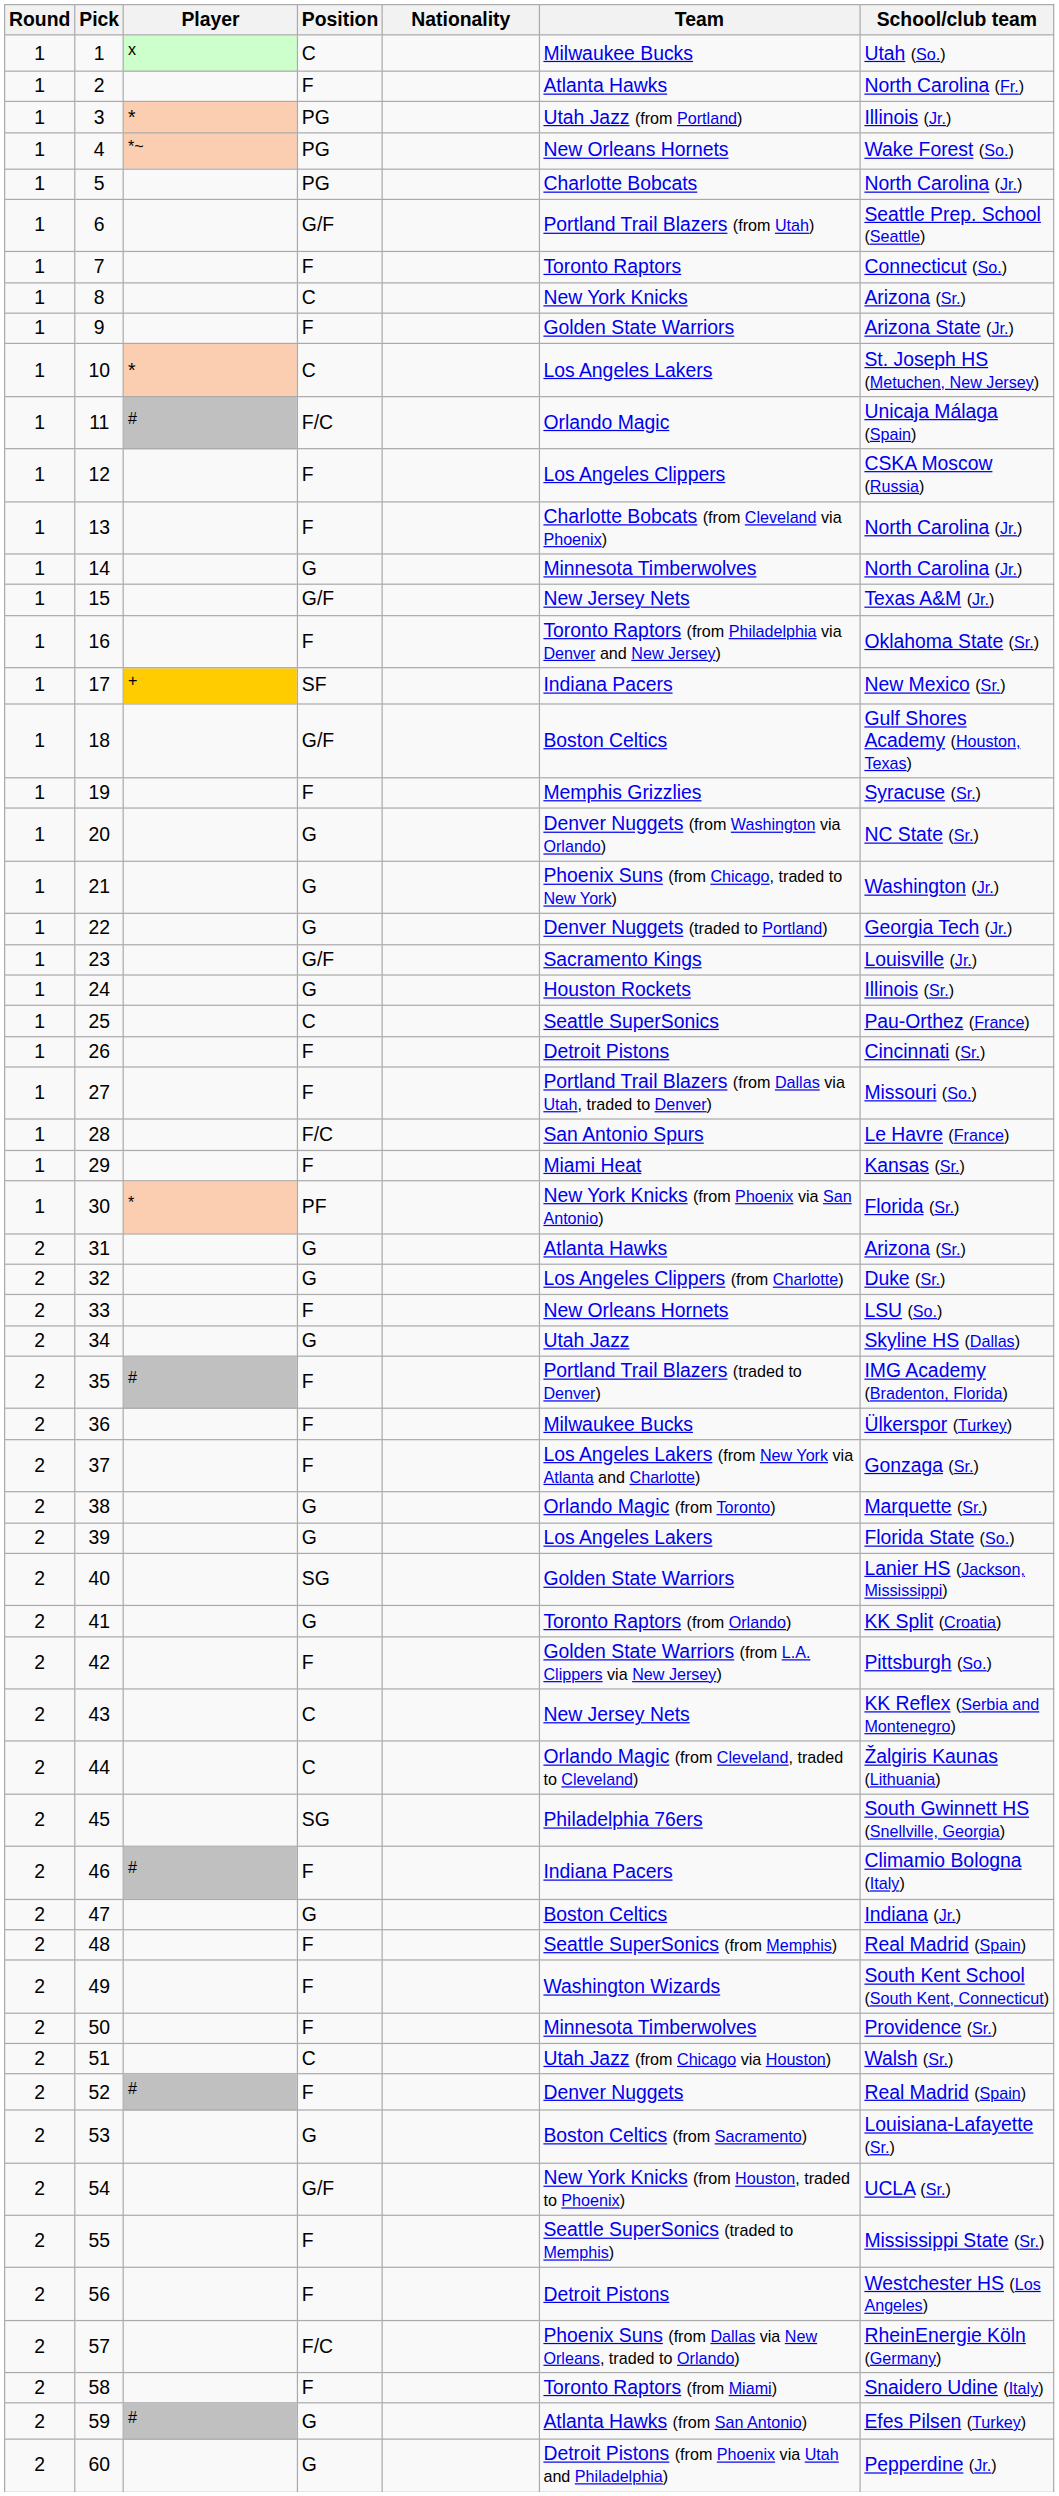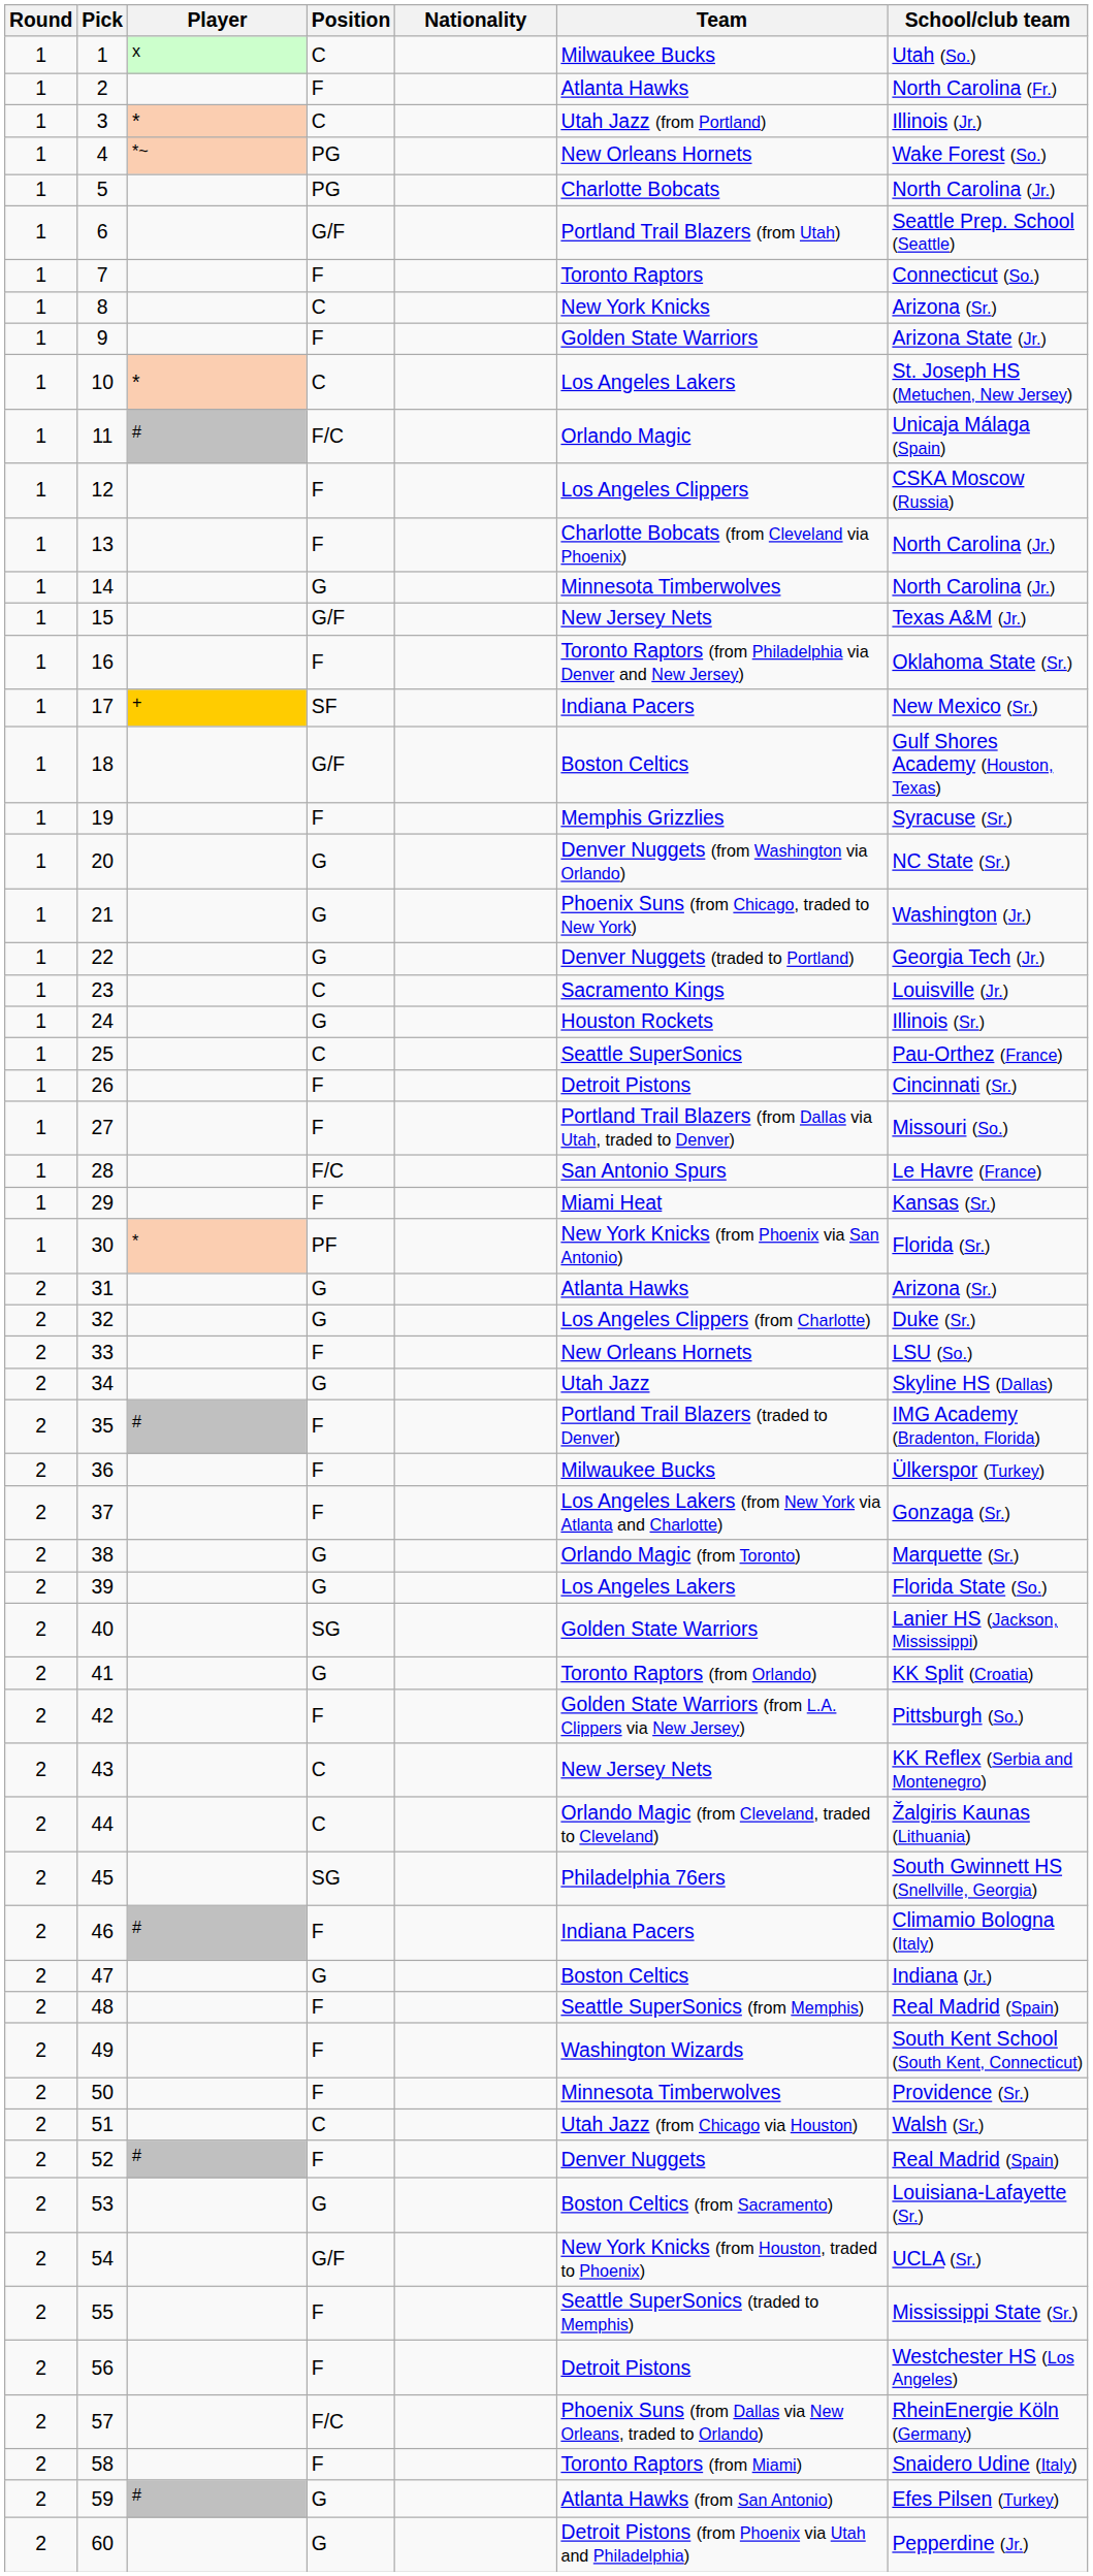3 | Position: PG -> C
23 | Position: G/F -> C
